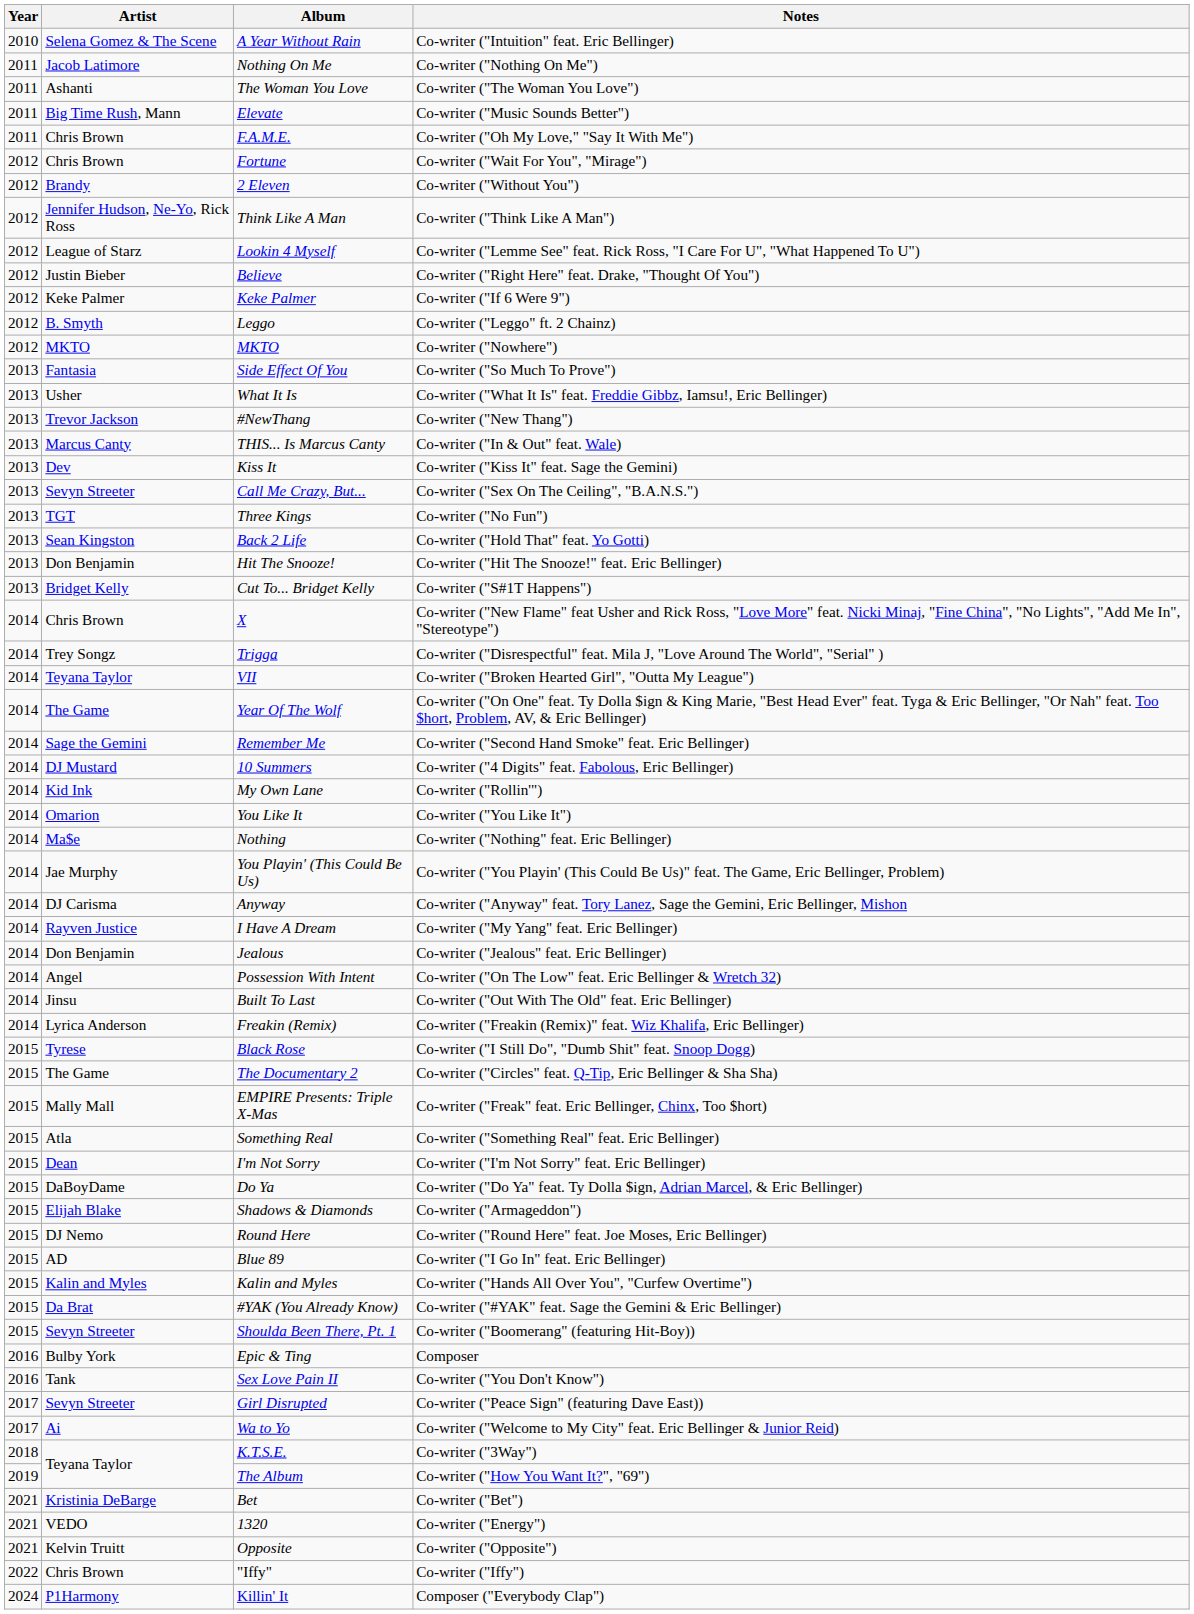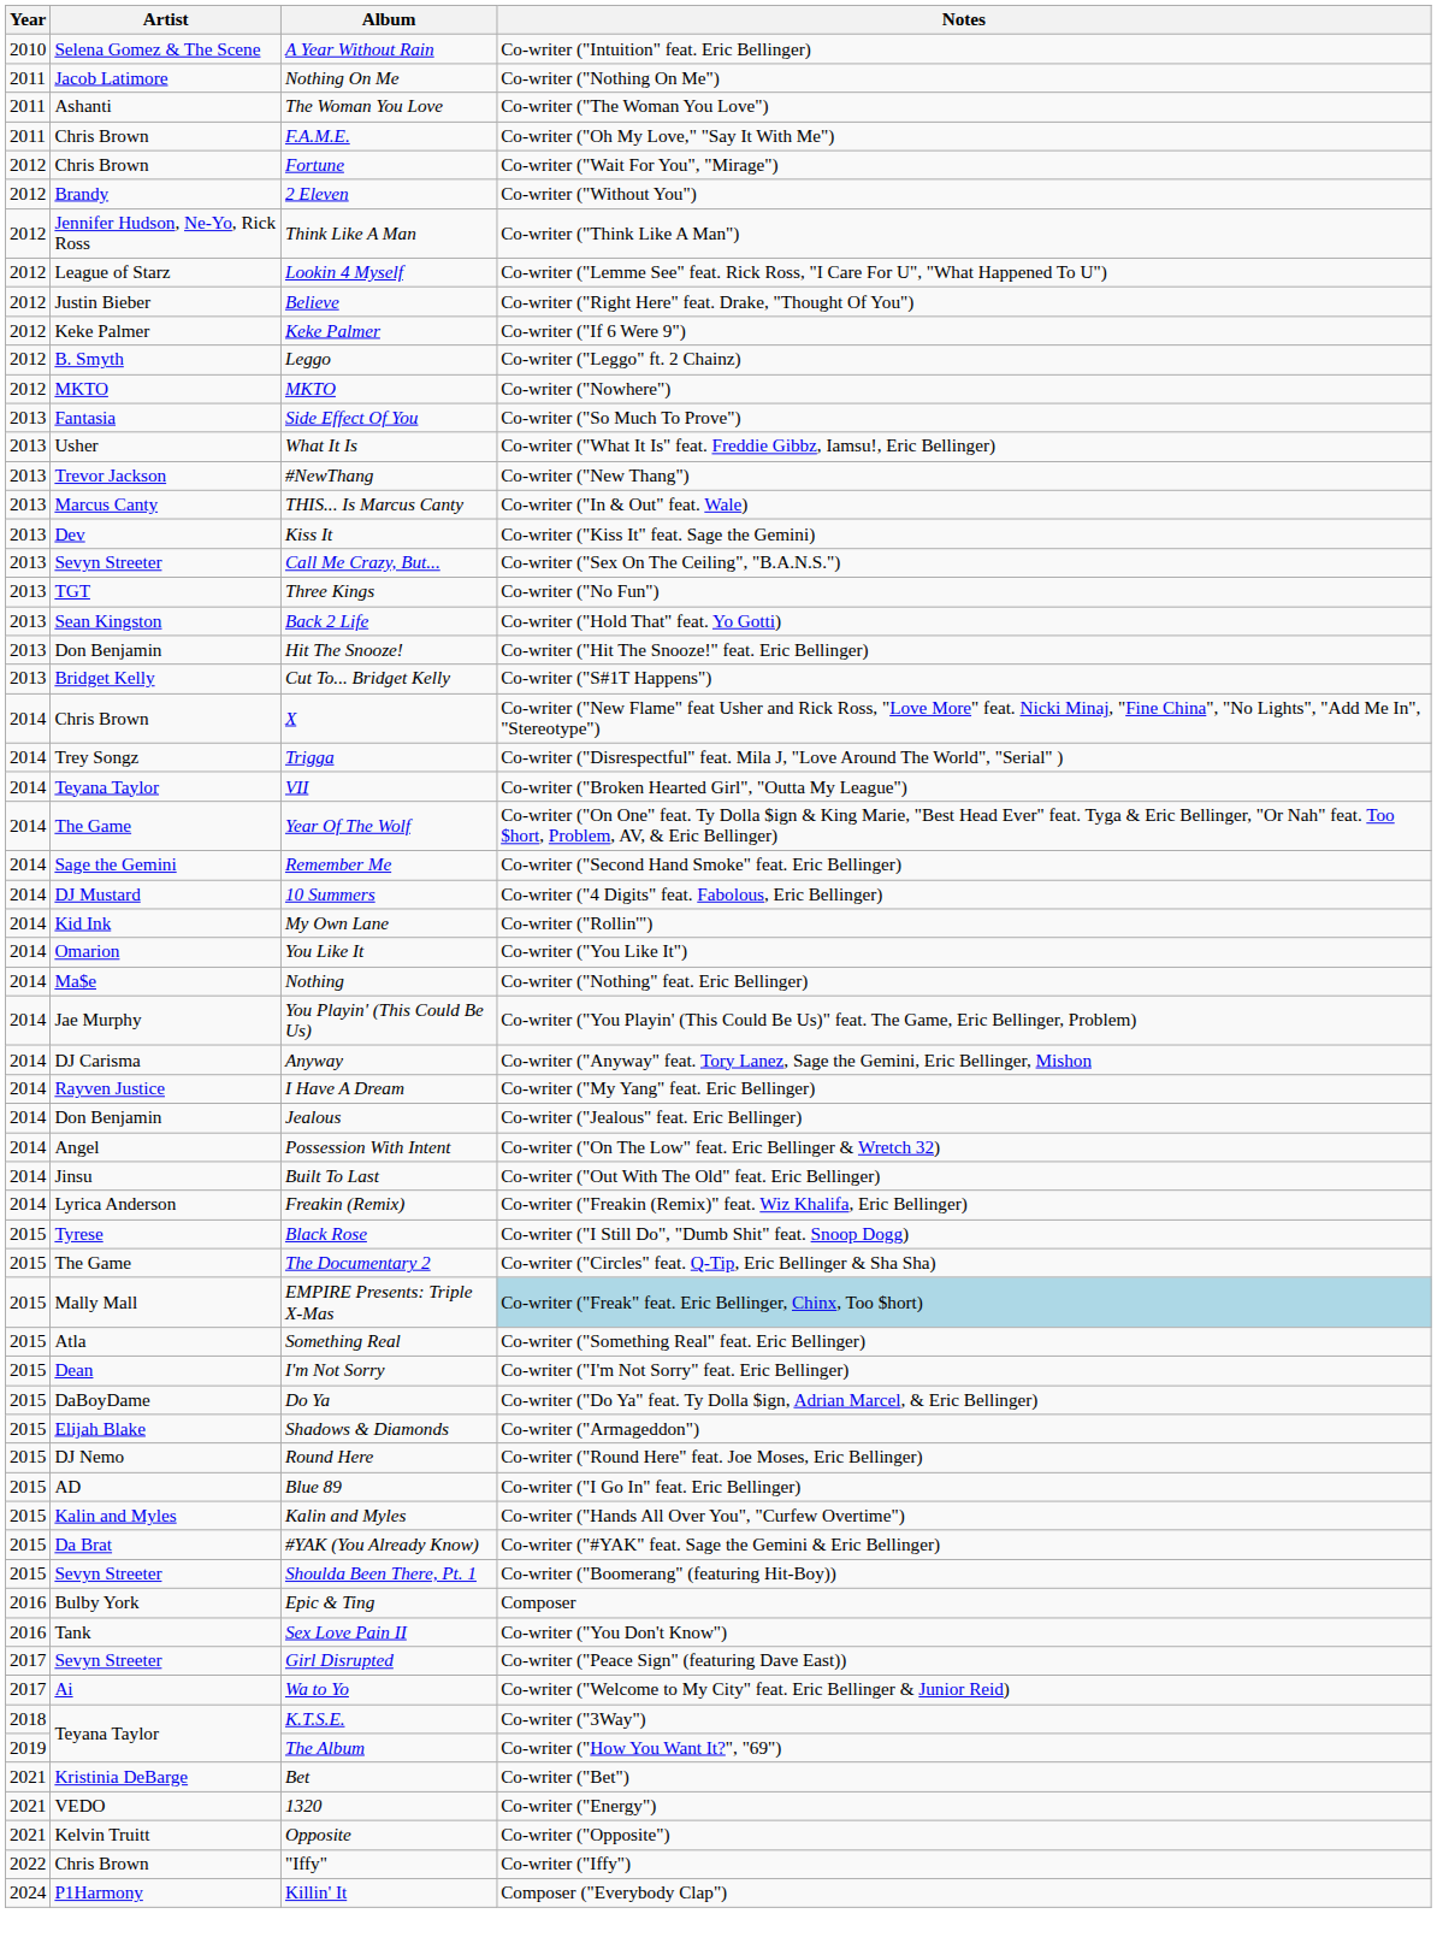- row: 2011 | Big Time Rush, Mann | Elevate | Co-writer ("Music Sounds Better")
EMPIRE Presents: Triple X-Mas | Notes: no background -> lightblue background
